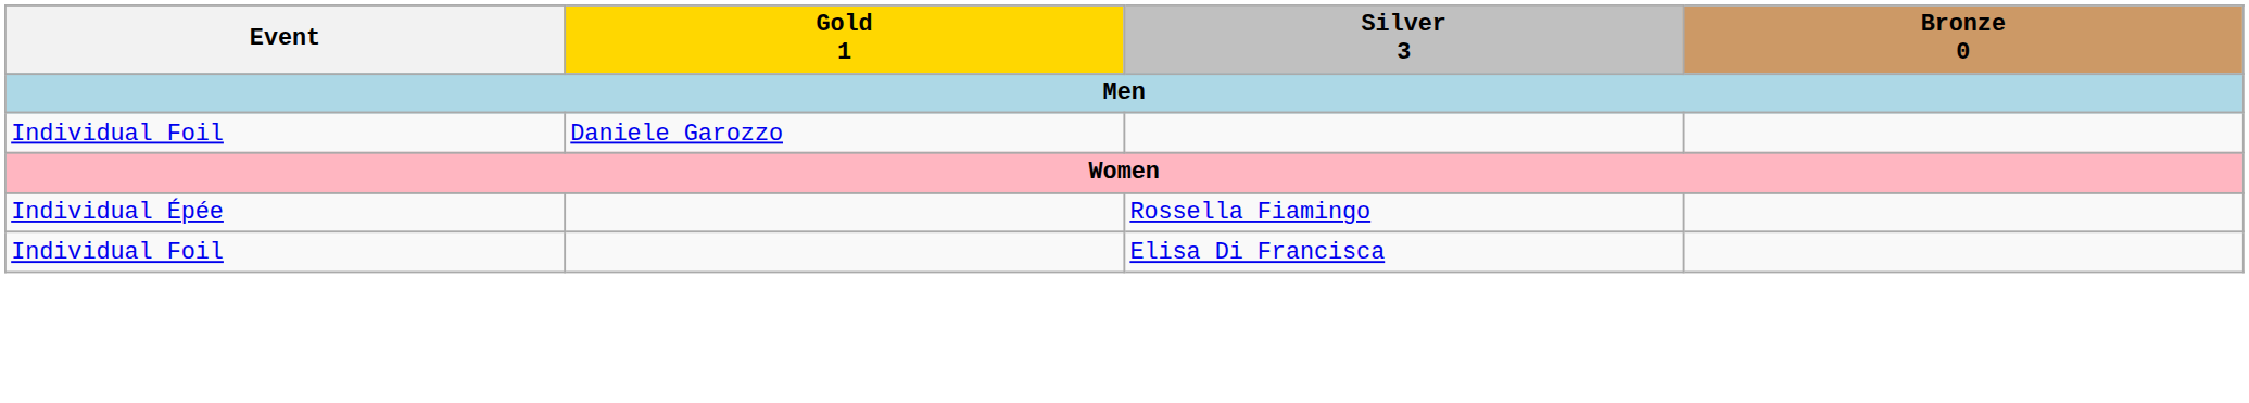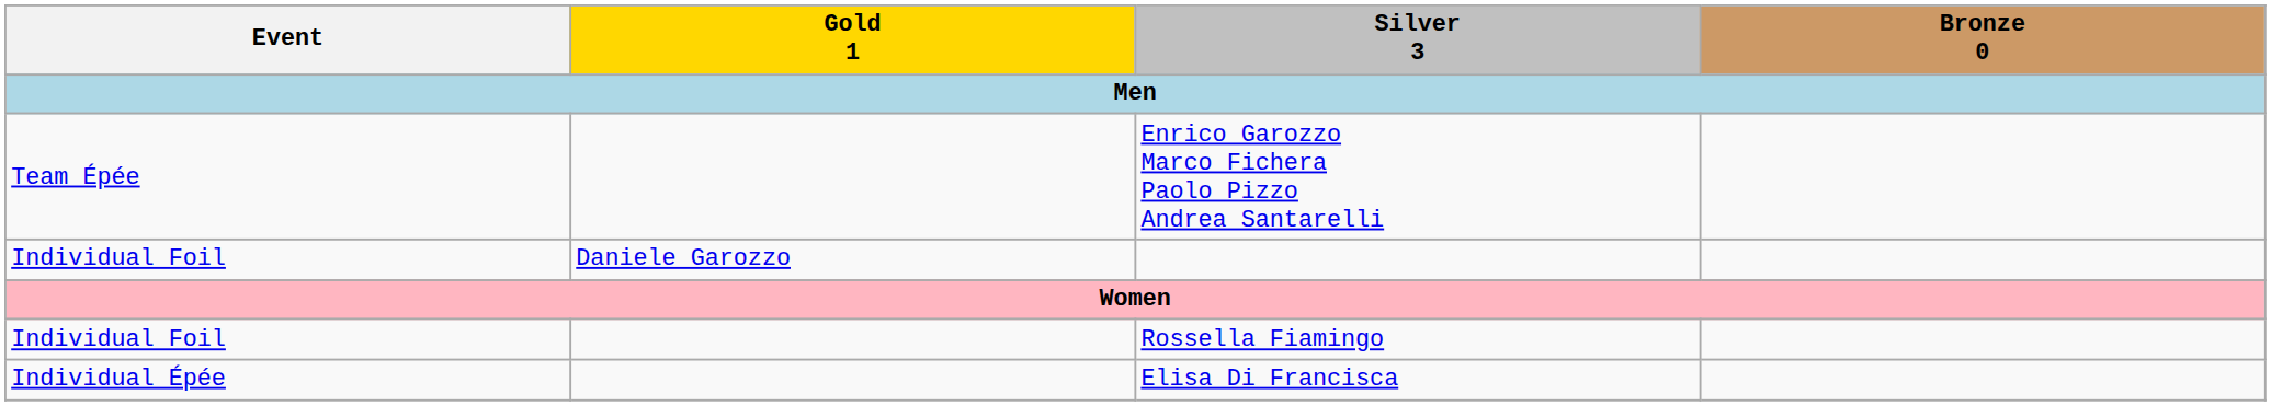+ row: Team Épée | Enrico Garozzo Marco Fichera Paolo Pizzo Andrea Santarelli
Rossella Fiamingo | Event: Individual Épée -> Individual Foil
Elisa Di Francisca | Event: Individual Foil -> Individual Épée
